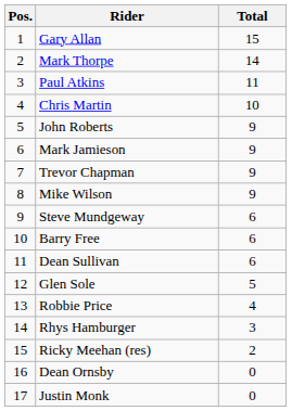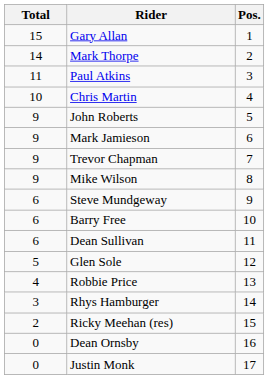columns swapped: Pos. <-> Total
